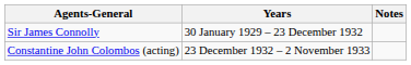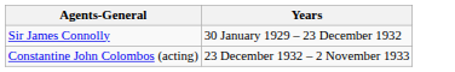- column: Notes
